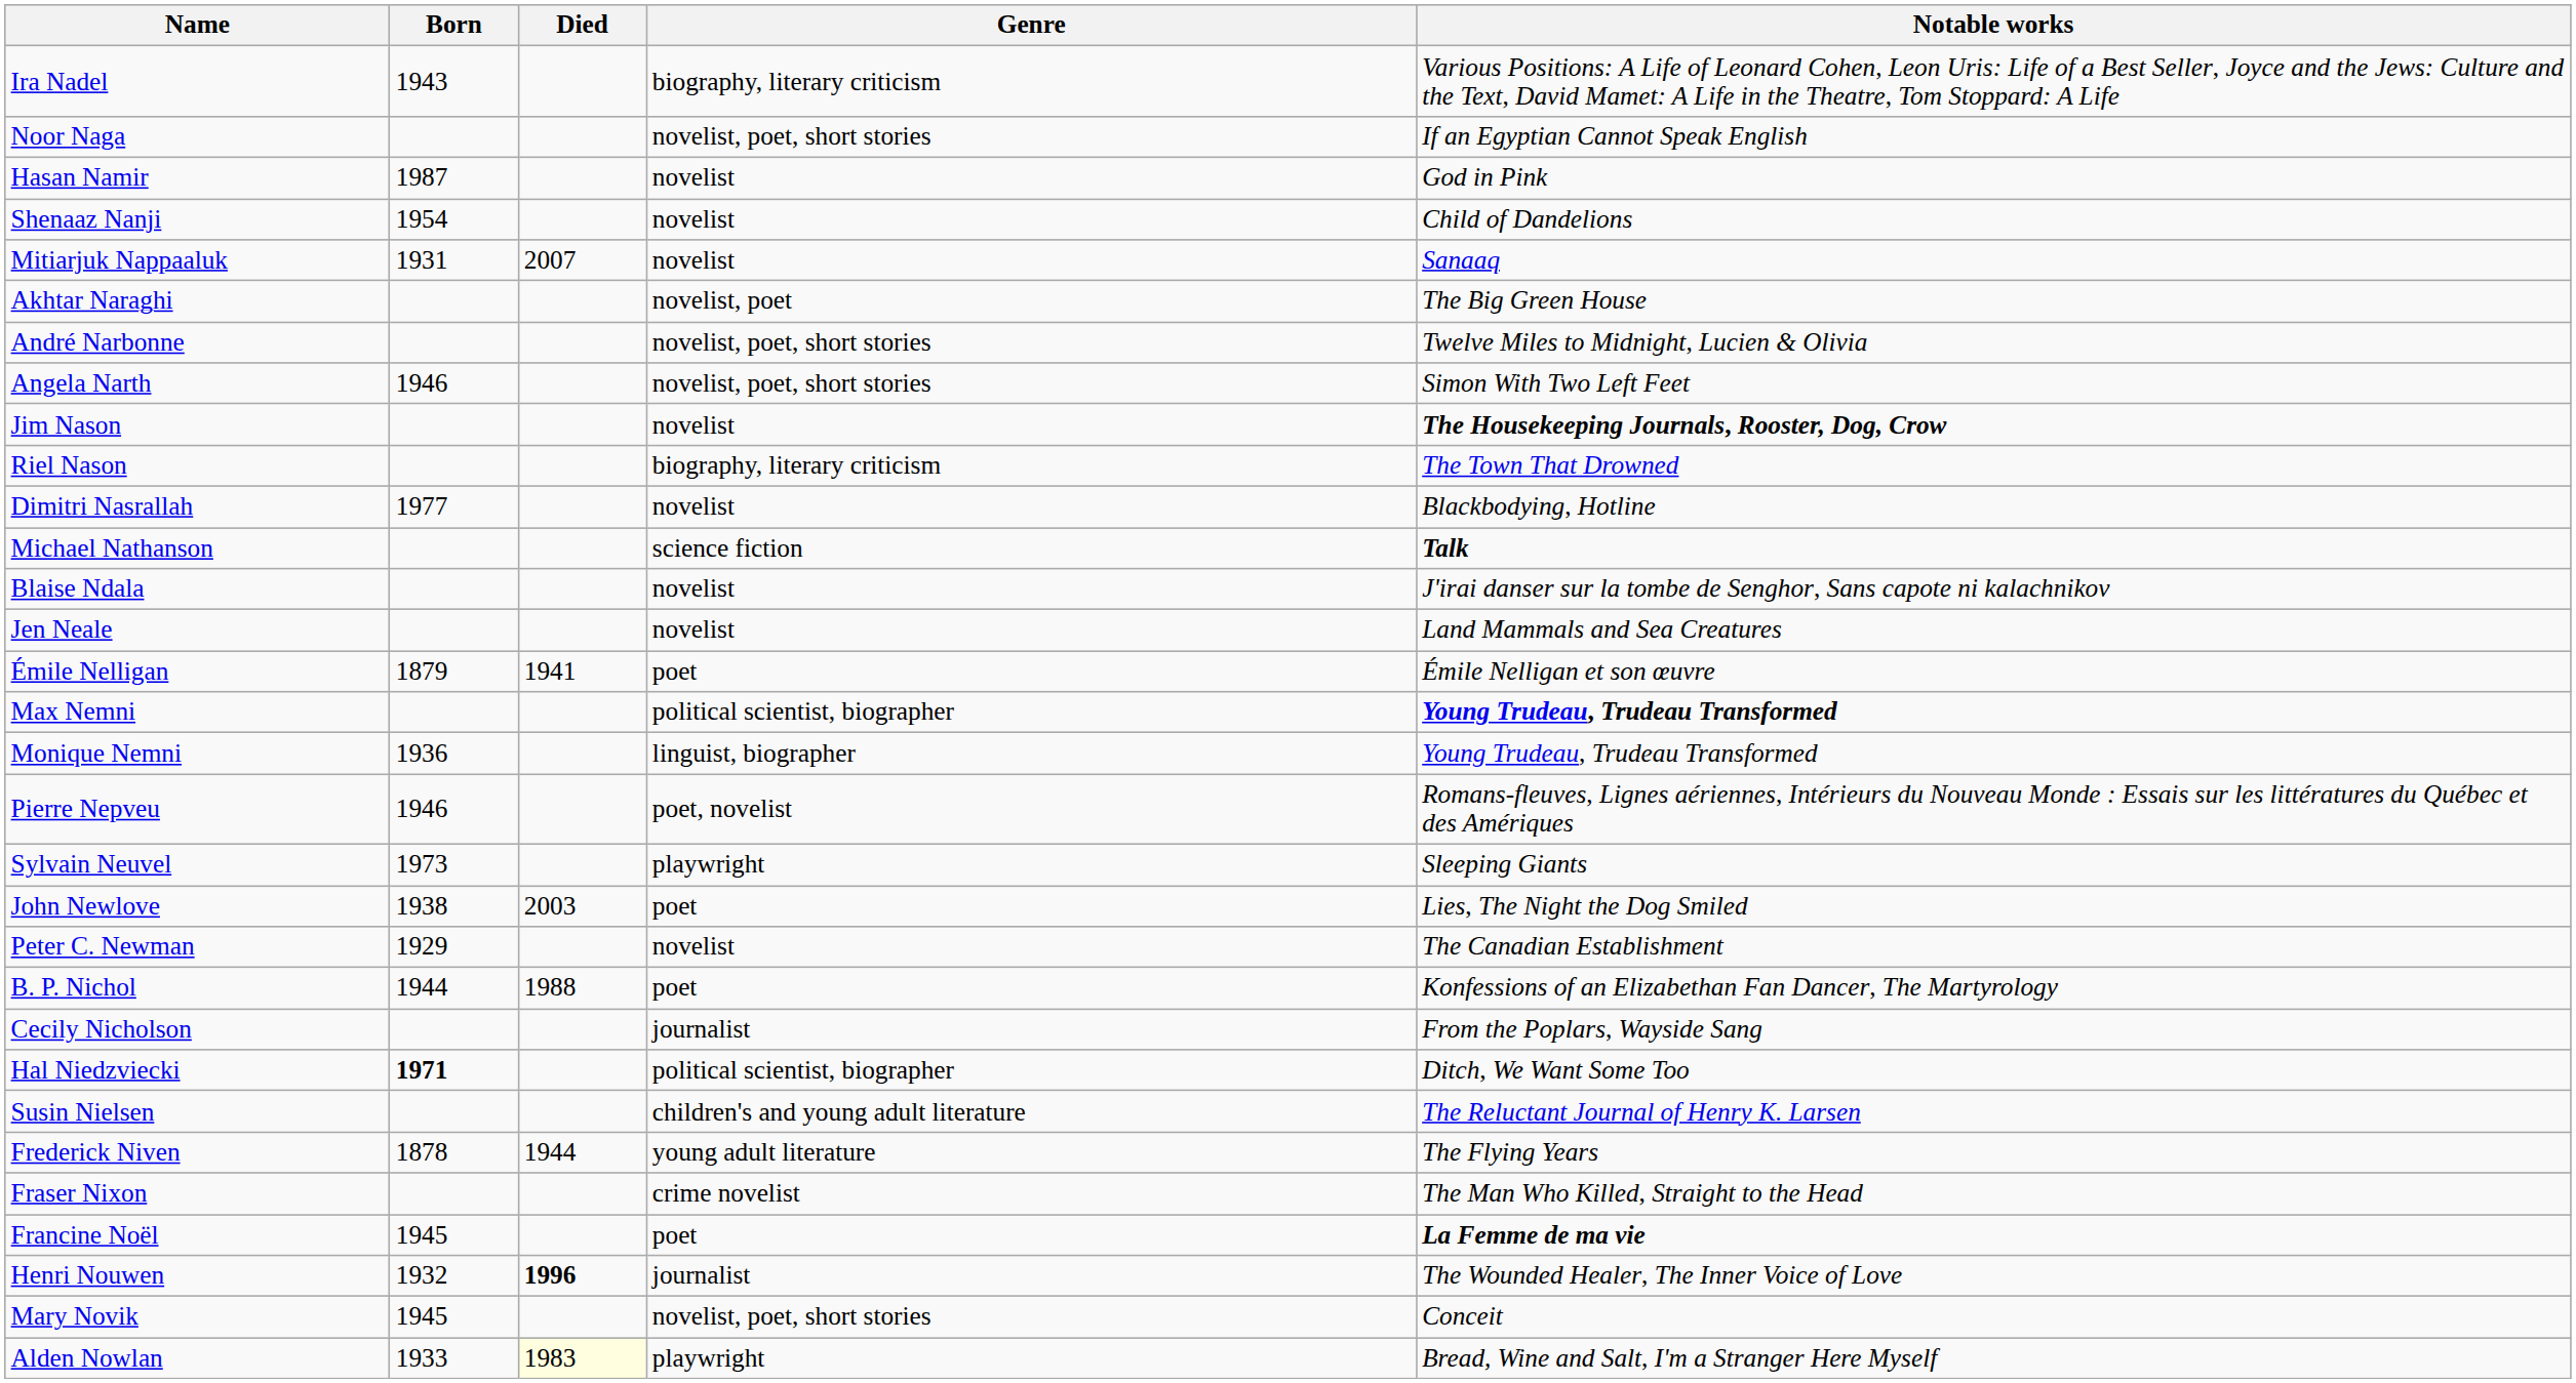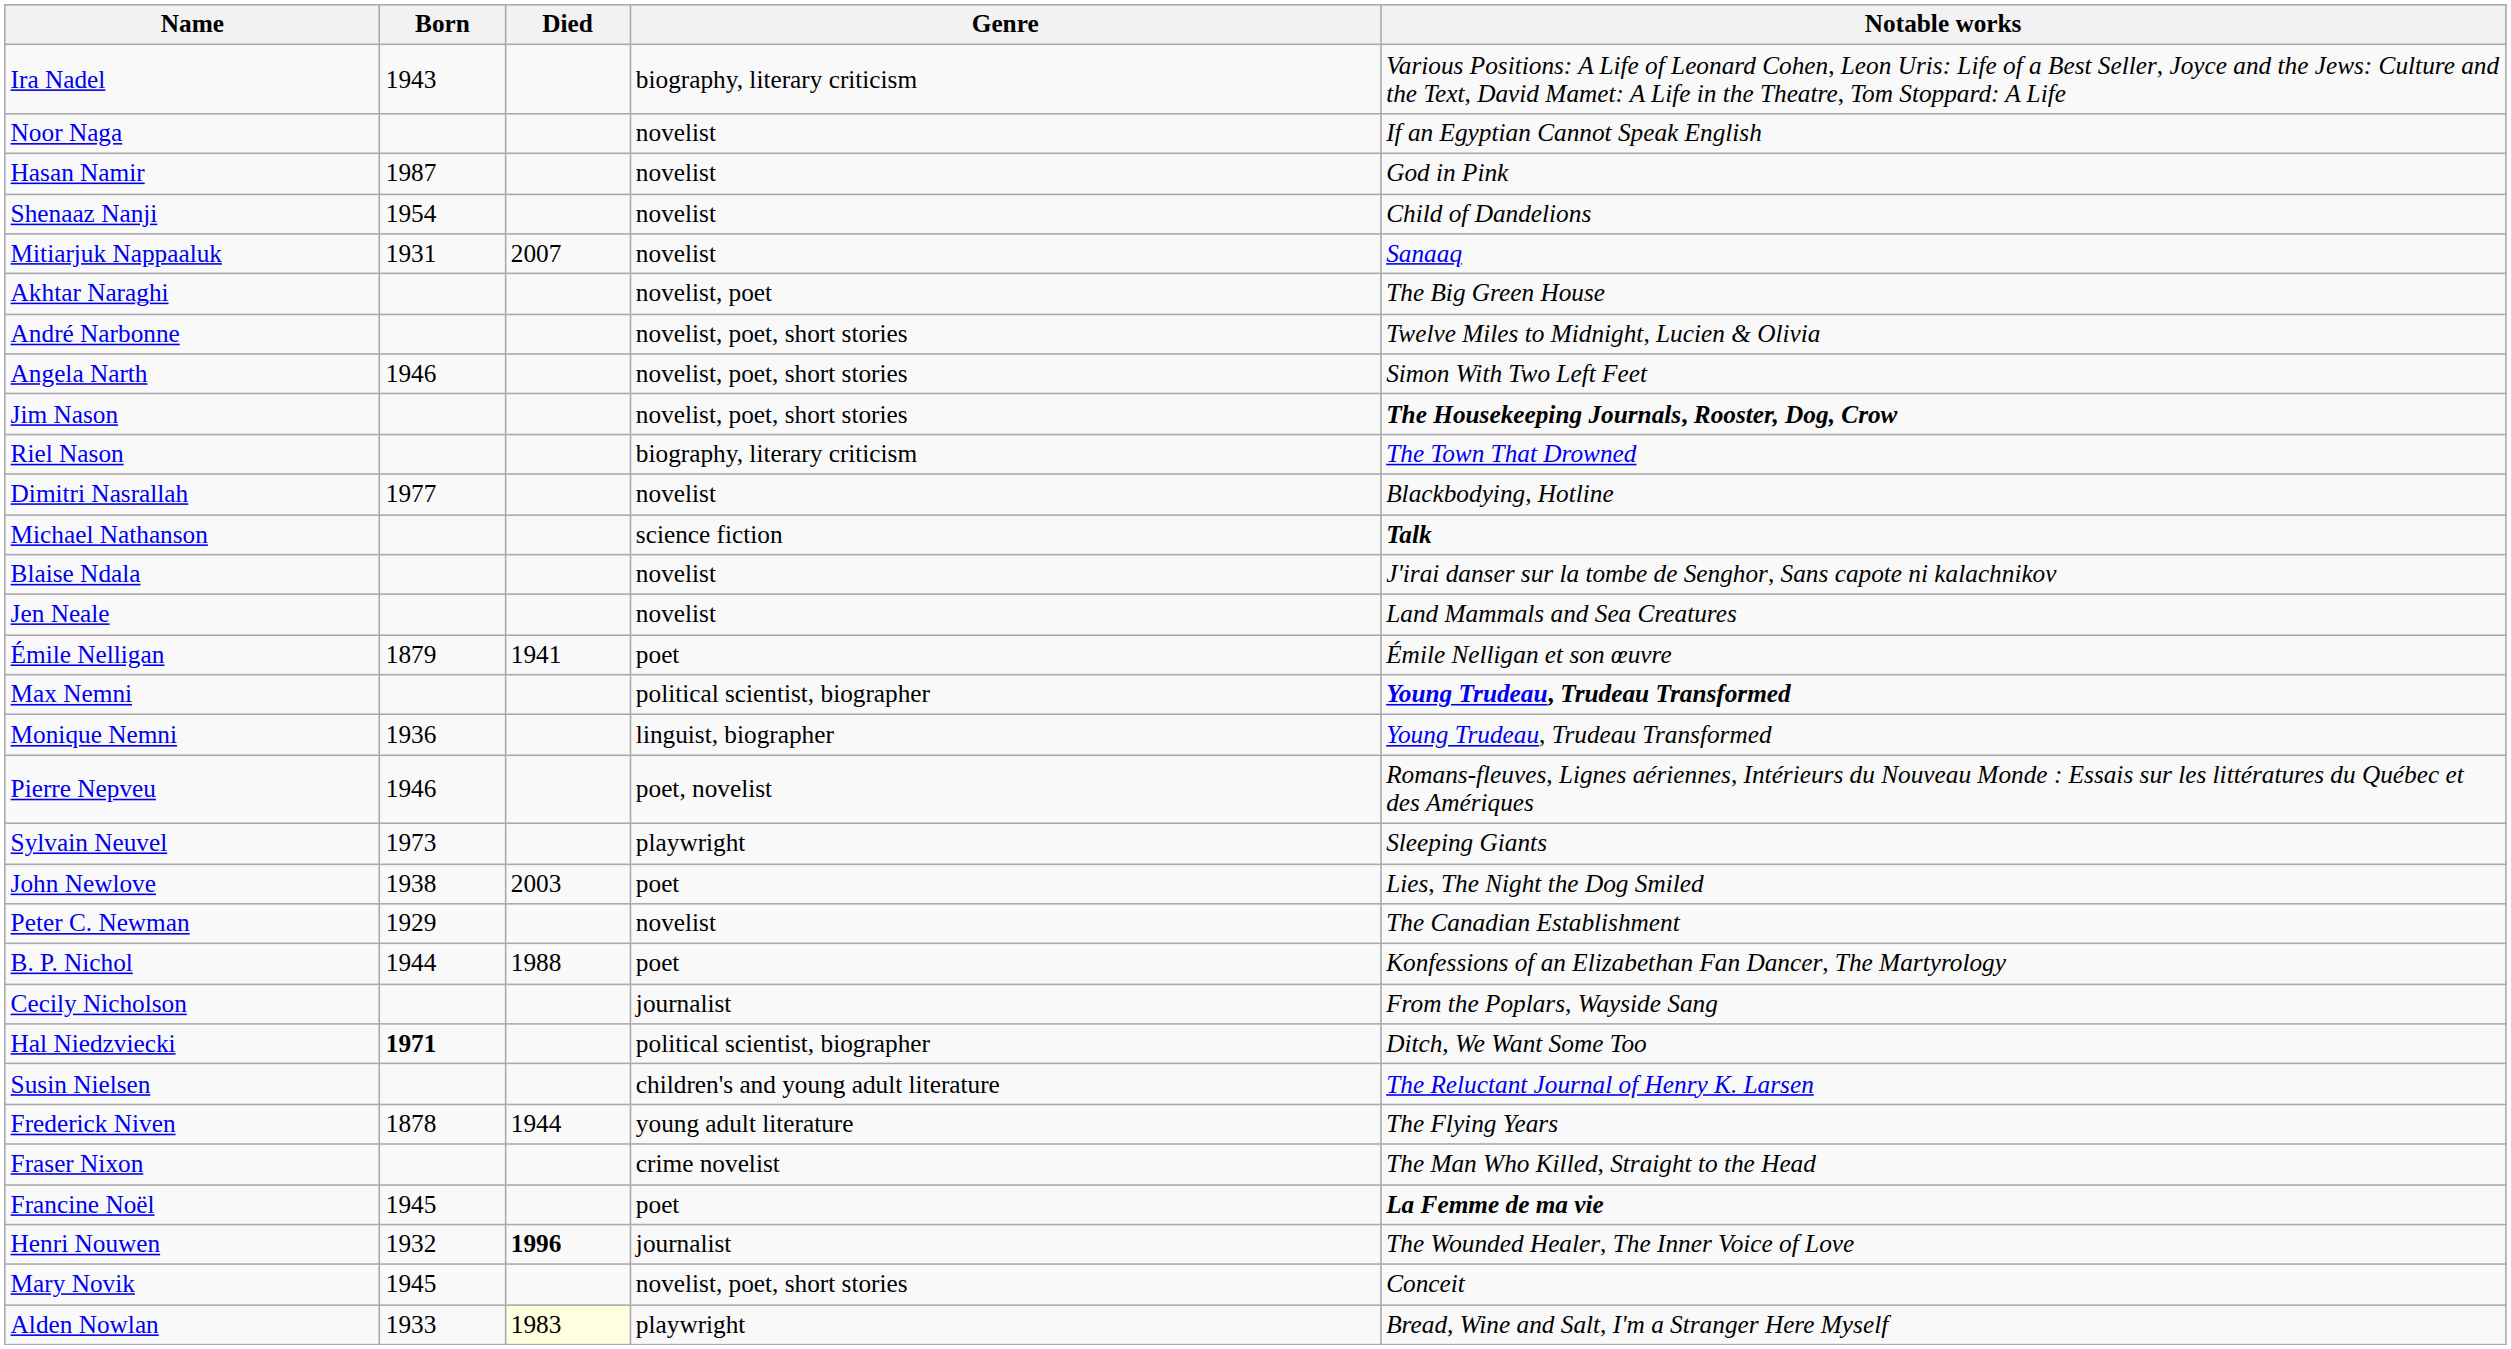Noor Naga | Genre: novelist, poet, short stories -> novelist
Jim Nason | Genre: novelist -> novelist, poet, short stories
